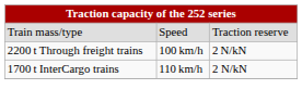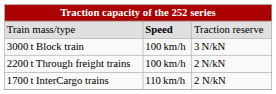Train mass/type | column 2: normal -> bold
+ row: 3000 t Block train | 100 km/h | 3 N/kN
